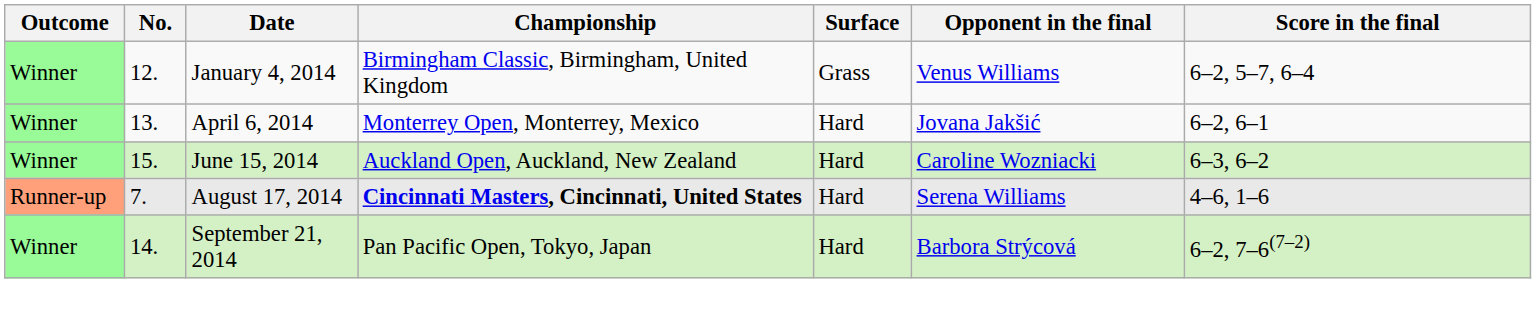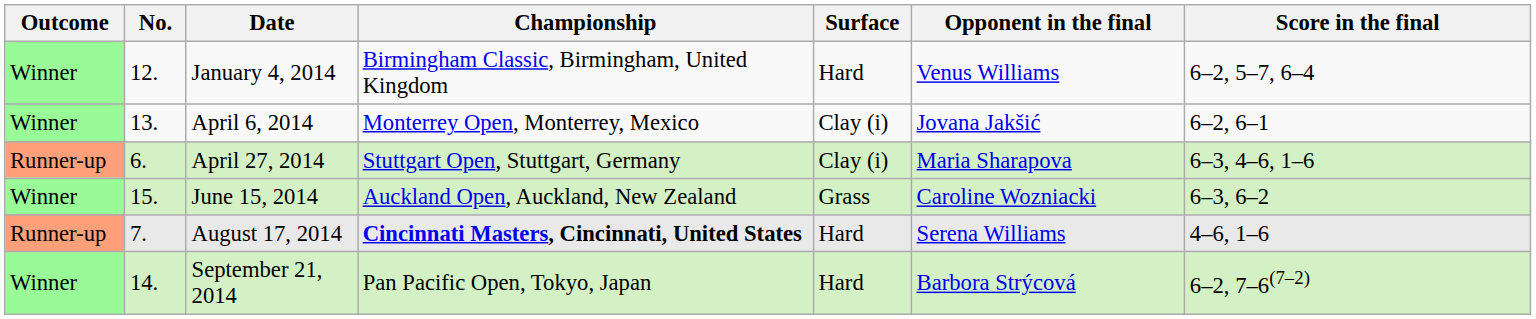January 4, 2014 | Surface: Grass -> Hard
April 6, 2014 | Surface: Hard -> Clay (i)
+ row: Runner-up | 6. | April 27, 2014 | Stuttgart Open, Stuttgart, Germany | Clay (i) | Maria Sharapova | 6–3, 4–6, 1–6
June 15, 2014 | Surface: Hard -> Grass
